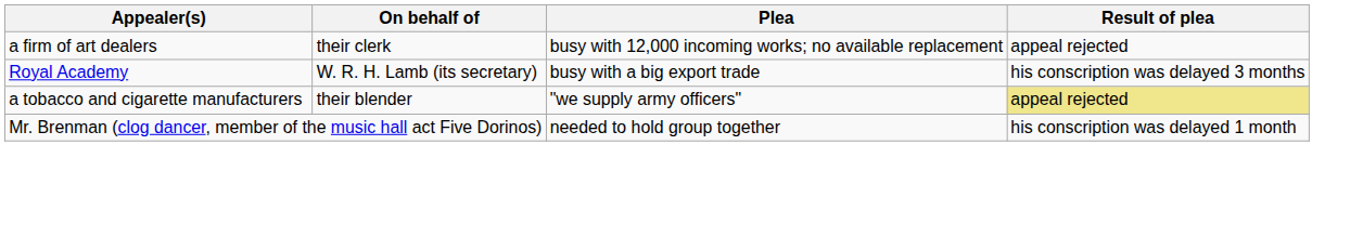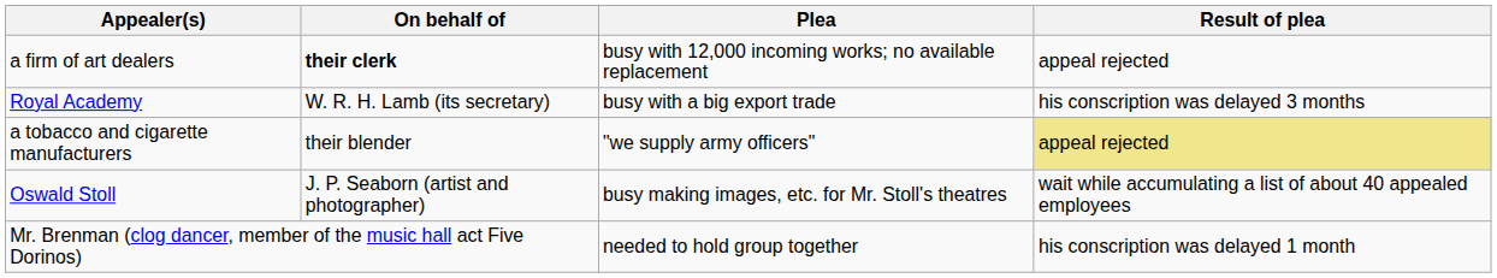a firm of art dealers | On behalf of: normal -> bold
+ row: Oswald Stoll | J. P. Seaborn (artist and photographer) | busy making images, etc. for Mr. Stoll's theatres | wait while accumulating a list of about 40 appealed employees
